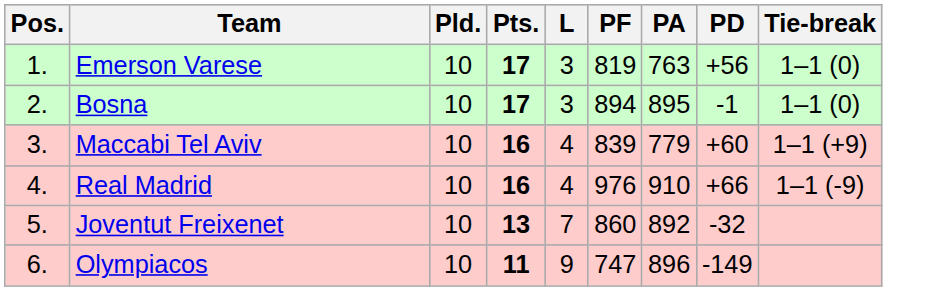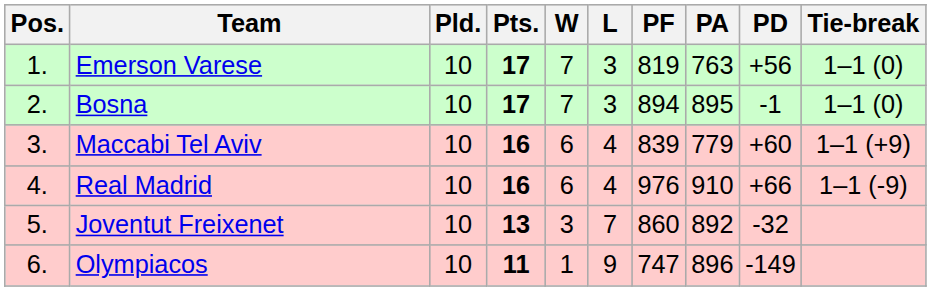+ column: W | 7 | 7 | 6 | 6 | 3 | 1
